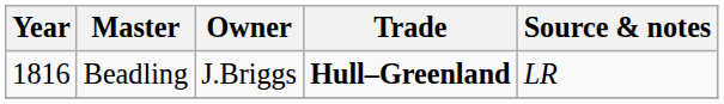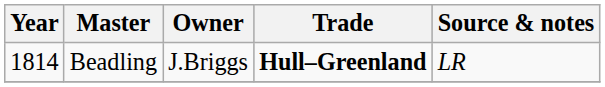Beadling | Year: 1816 -> 1814
